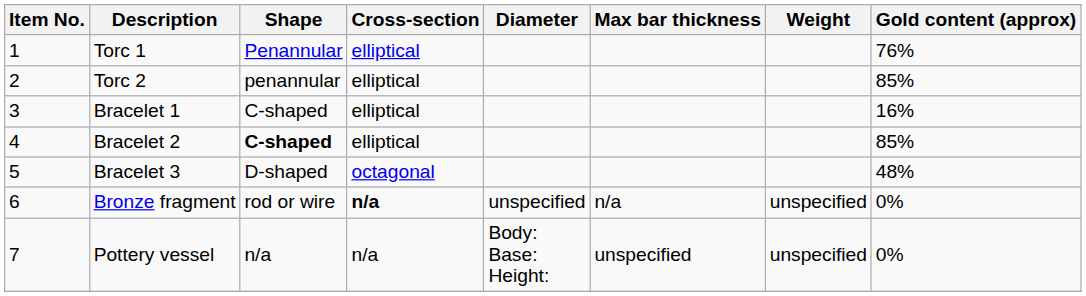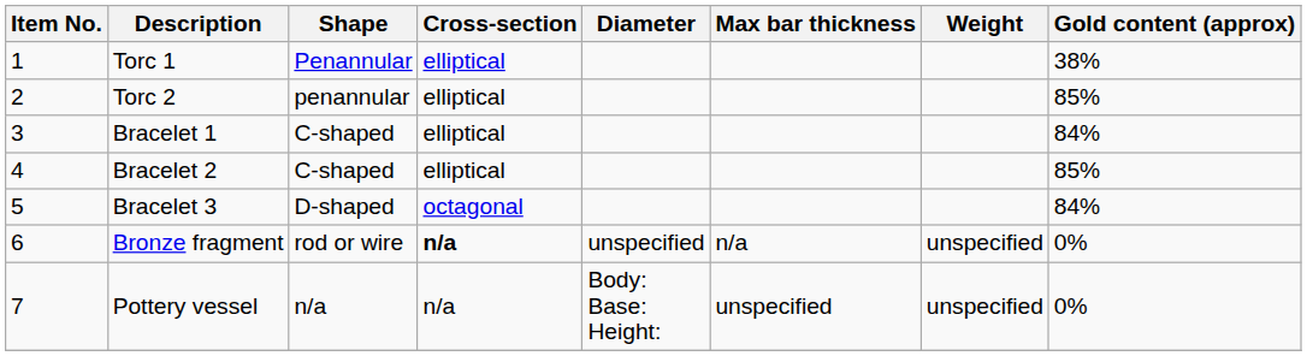Torc 1 | Gold content (approx): 76% -> 38%
Bracelet 1 | Gold content (approx): 16% -> 84%
Bracelet 2 | Shape: bold -> normal
Bracelet 3 | Gold content (approx): 48% -> 84%
